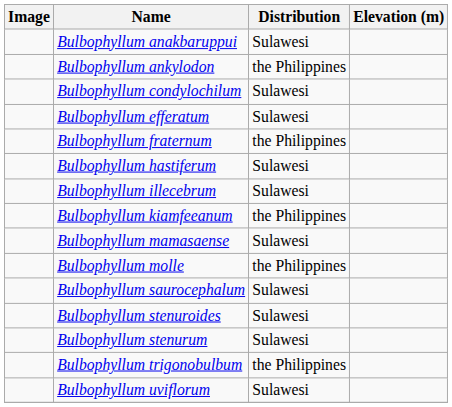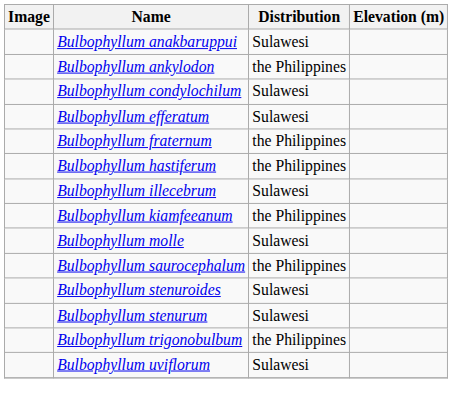Bulbophyllum hastiferum | Distribution: Sulawesi -> the Philippines
- row: Bulbophyllum mamasaense | Sulawesi
Bulbophyllum molle | Distribution: the Philippines -> Sulawesi
Bulbophyllum saurocephalum | Distribution: Sulawesi -> the Philippines
